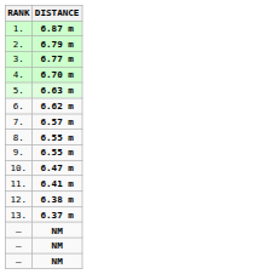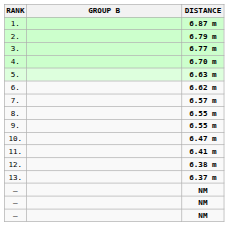+ column: GROUP B
